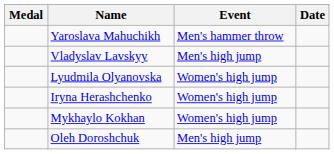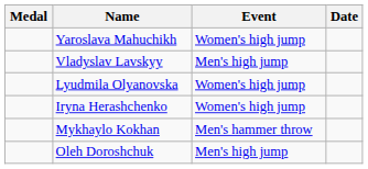Yaroslava Mahuchikh | Event: Men's hammer throw -> Women's high jump
Mykhaylo Kokhan | Event: Women's high jump -> Men's hammer throw
